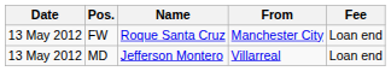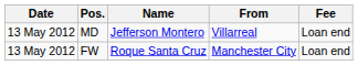rows swapped: FW <-> MD
